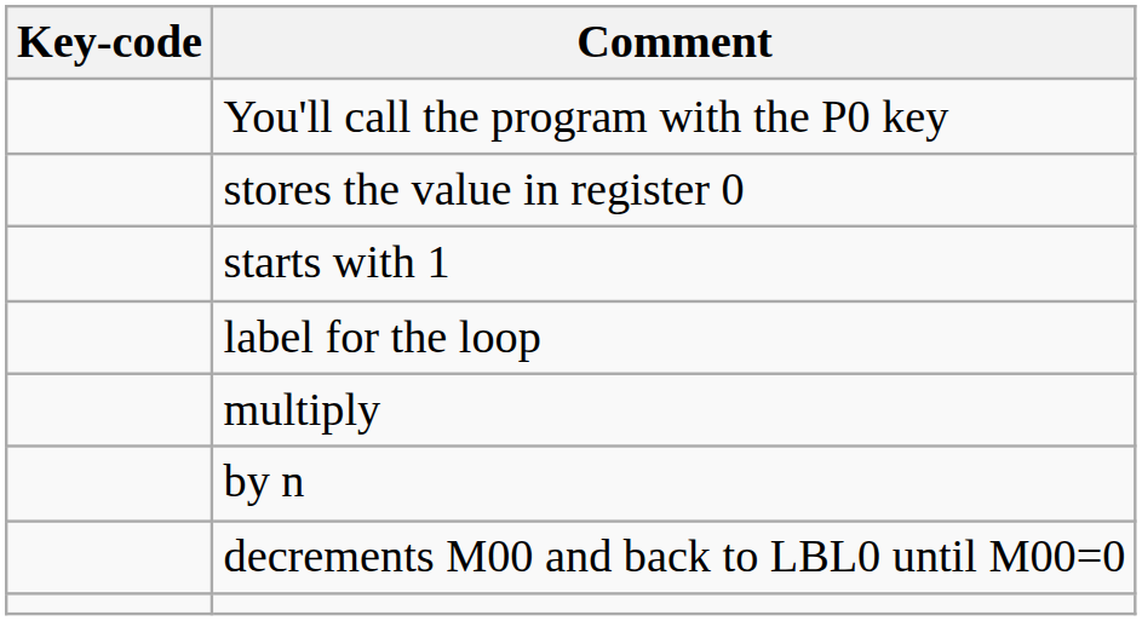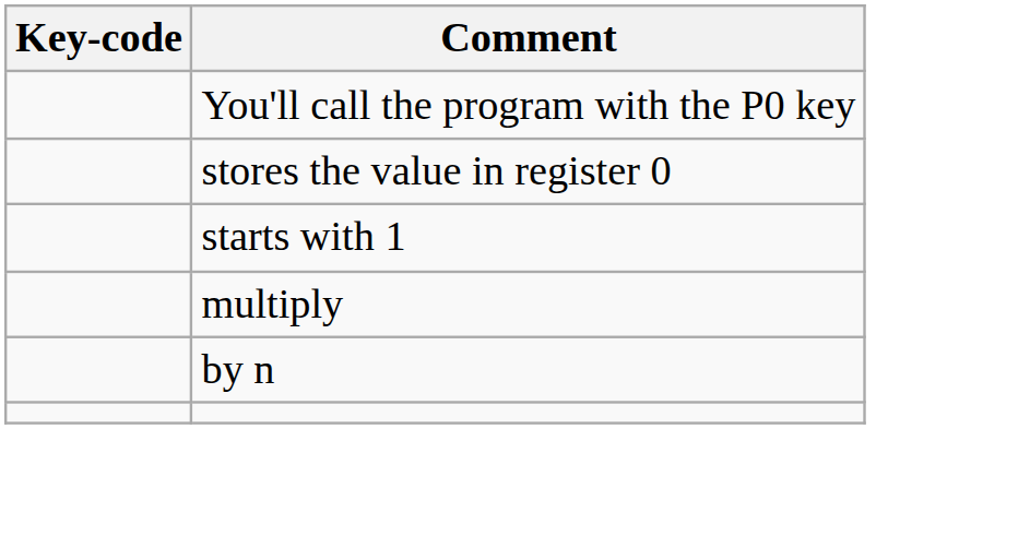- row: label for the loop
- row: decrements M00 and back to LBL0 until M00=0
